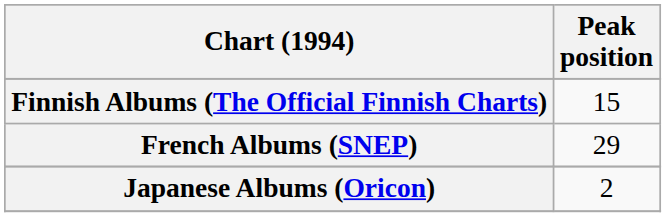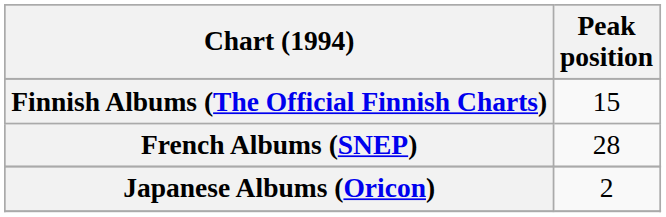French Albums (SNEP) | Peak position: 29 -> 28
